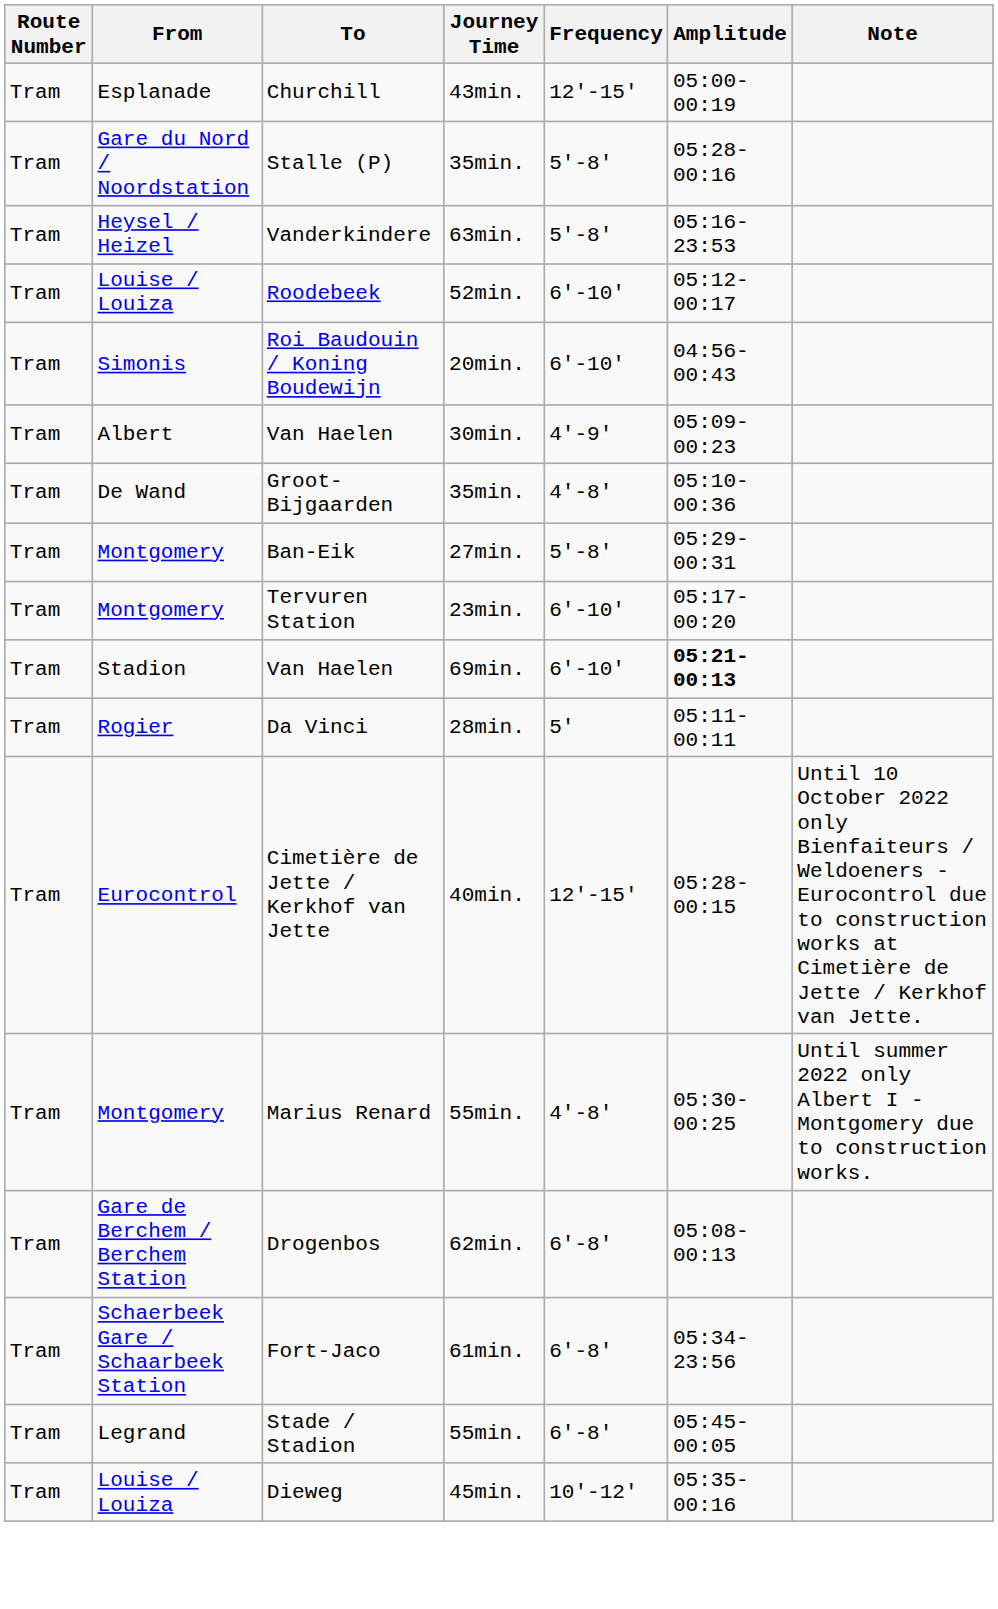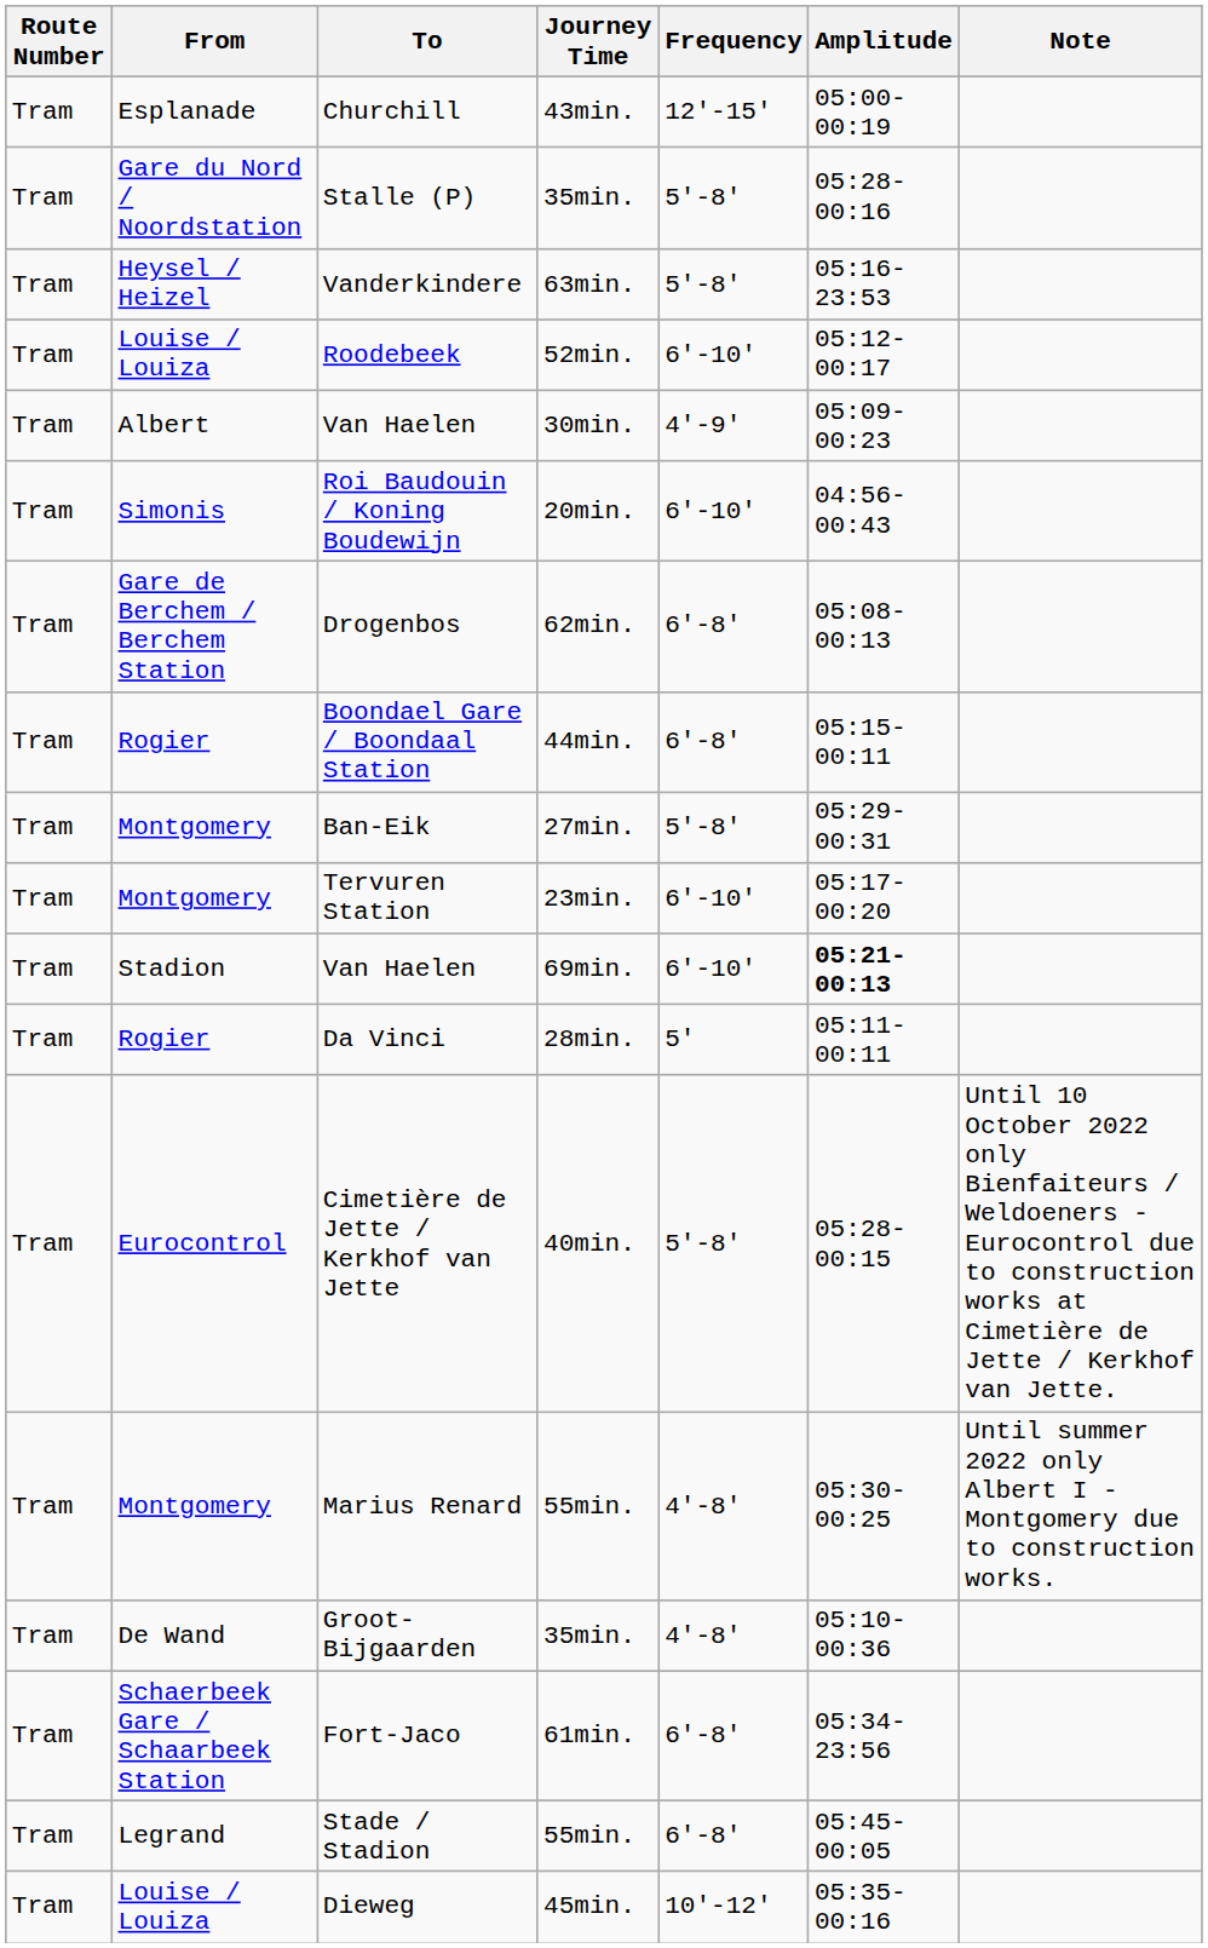rows swapped: Roi Baudouin / Koning Boudewijn <-> Van Haelen / 30min.
rows swapped: Groot-Bijgaarden <-> Drogenbos
+ row: Tram | Rogier | Boondael Gare / Boondaal Station | 44min. | 6'-8' | 05:15-00:11
Cimetière de Jette / Kerkhof van Jette | Frequency: 12'-15' -> 5'-8'
